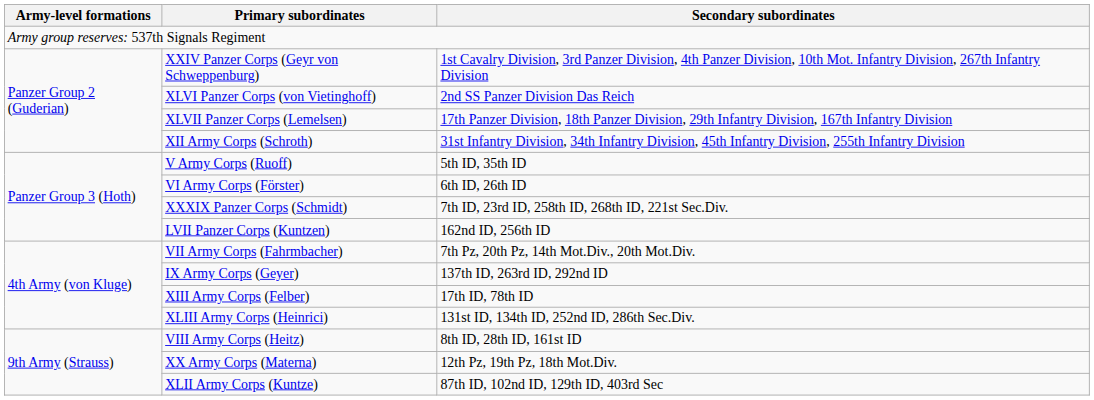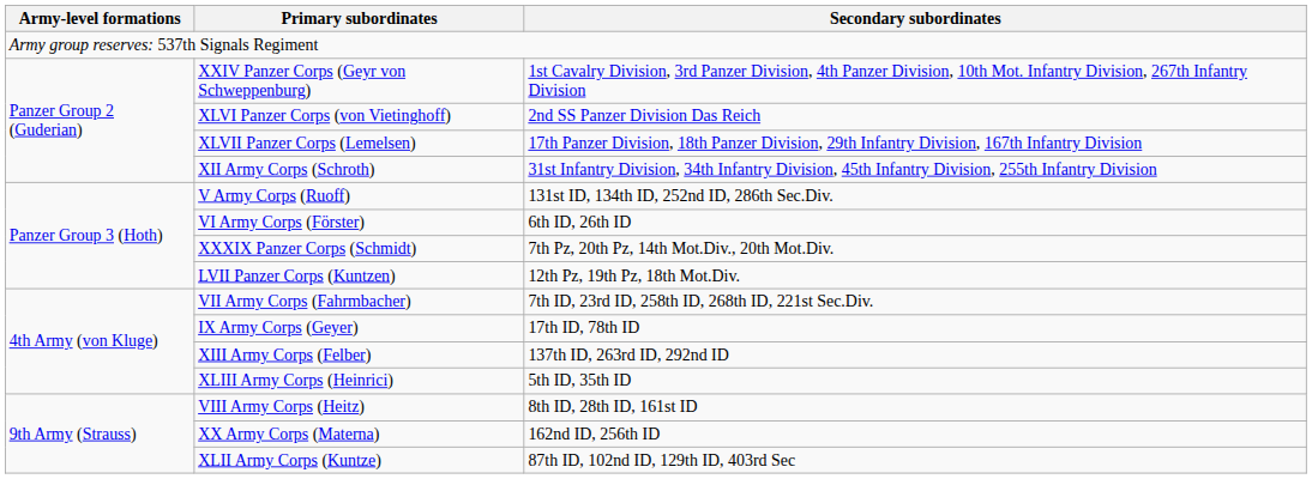V Army Corps (Ruoff) | Secondary subordinates: 5th ID, 35th ID -> 131st ID, 134th ID, 252nd ID, 286th Sec.Div.
XXXIX Panzer Corps (Schmidt) | Secondary subordinates: 7th ID, 23rd ID, 258th ID, 268th ID, 221st Sec.Div. -> 7th Pz, 20th Pz, 14th Mot.Div., 20th Mot.Div.
LVII Panzer Corps (Kuntzen) | Secondary subordinates: 162nd ID, 256th ID -> 12th Pz, 19th Pz, 18th Mot.Div.
VII Army Corps (Fahrmbacher) | Secondary subordinates: 7th Pz, 20th Pz, 14th Mot.Div., 20th Mot.Div. -> 7th ID, 23rd ID, 258th ID, 268th ID, 221st Sec.Div.
IX Army Corps (Geyer) | Secondary subordinates: 137th ID, 263rd ID, 292nd ID -> 17th ID, 78th ID
XIII Army Corps (Felber) | Secondary subordinates: 17th ID, 78th ID -> 137th ID, 263rd ID, 292nd ID
XLIII Army Corps (Heinrici) | Secondary subordinates: 131st ID, 134th ID, 252nd ID, 286th Sec.Div. -> 5th ID, 35th ID
XX Army Corps (Materna) | Secondary subordinates: 12th Pz, 19th Pz, 18th Mot.Div. -> 162nd ID, 256th ID
